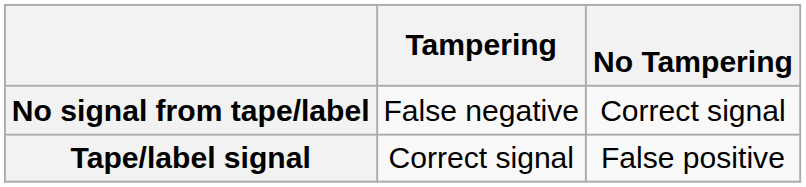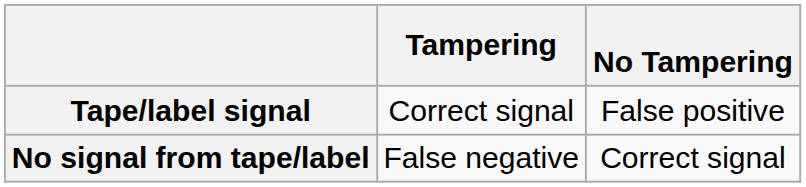rows swapped: Tape/label signal <-> No signal from tape/label
